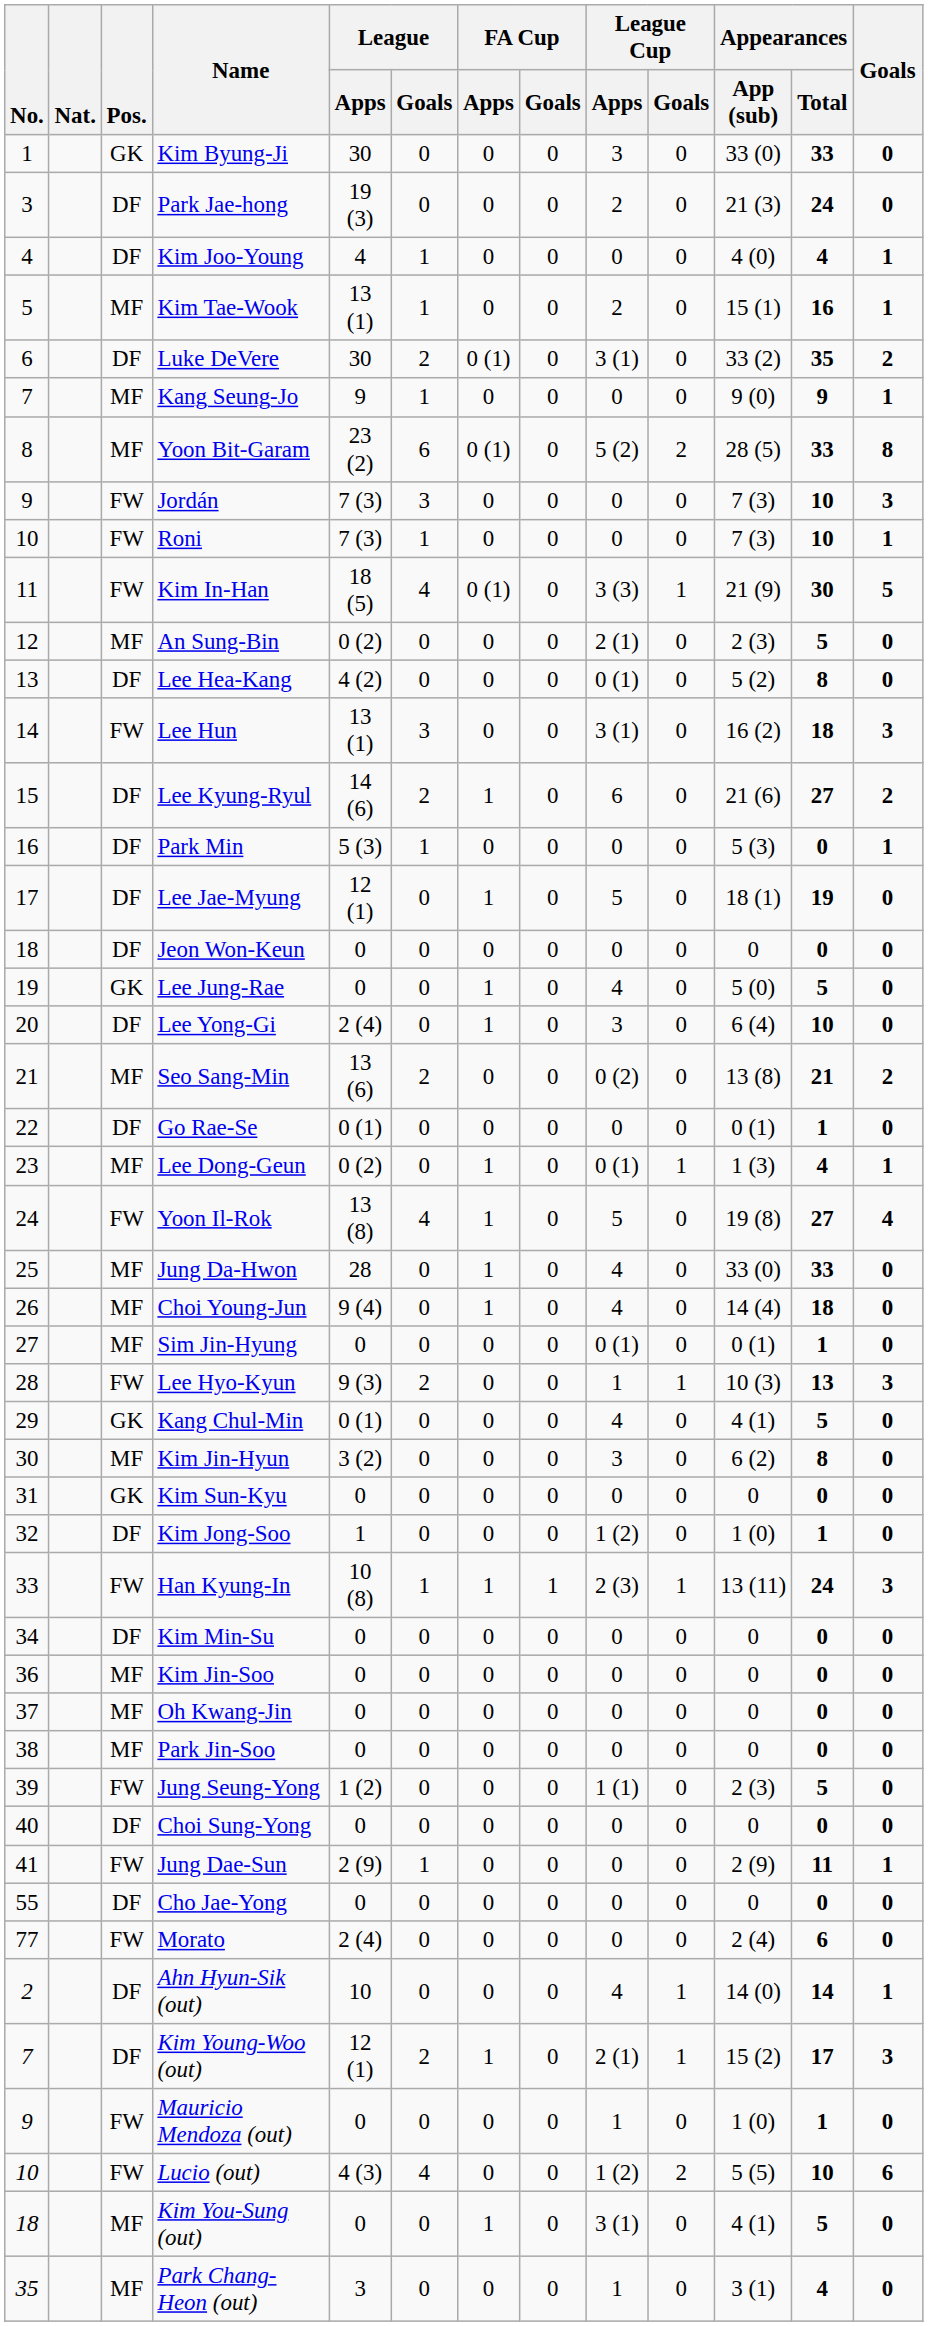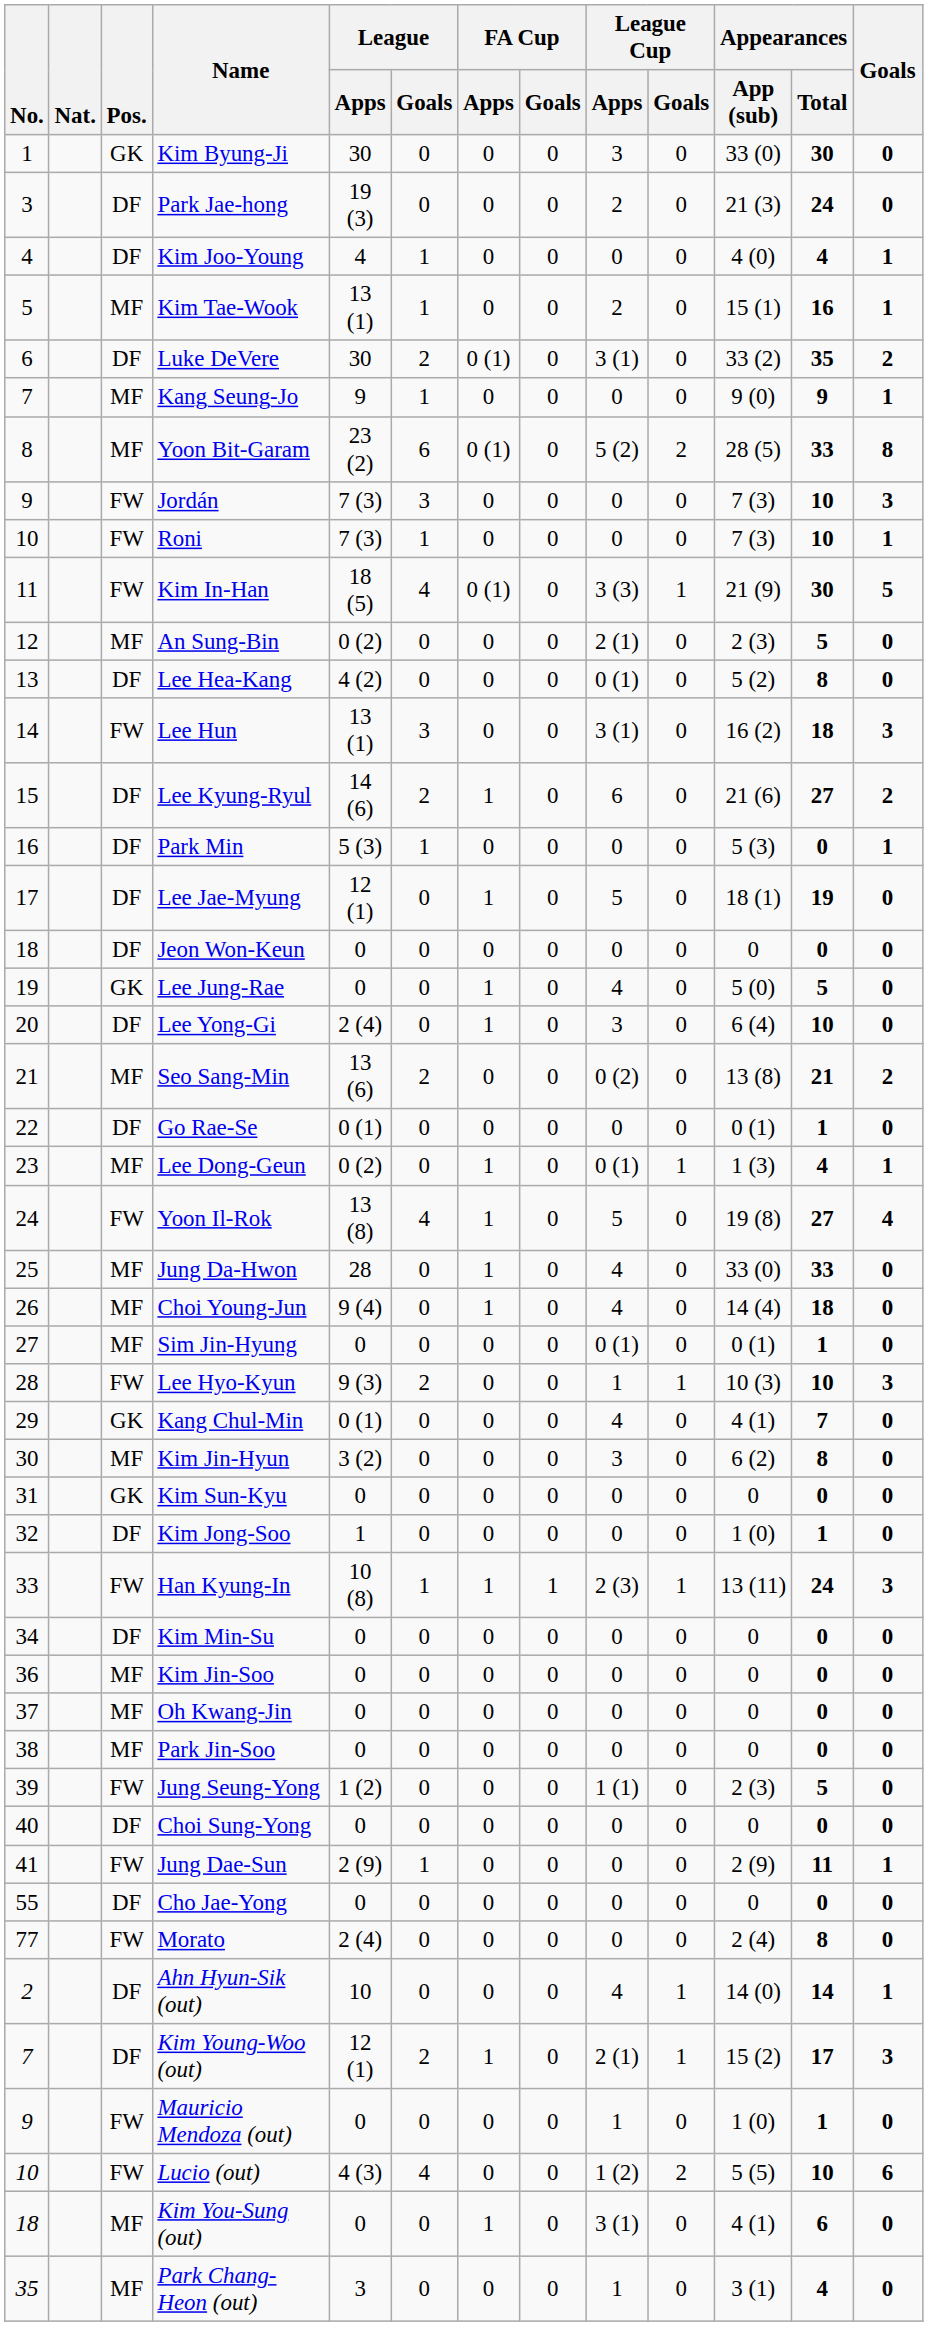Kim Byung-Ji | Appearances / Total: 33 -> 30
Lee Hyo-Kyun | Appearances / Total: 13 -> 10
Kang Chul-Min | Appearances / Total: 5 -> 7
Kim Jong-Soo | League Cup / Apps: 1 (2) -> 0
Morato | Appearances / Total: 6 -> 8
Kim You-Sung (out) | Appearances / Total: 5 -> 6
